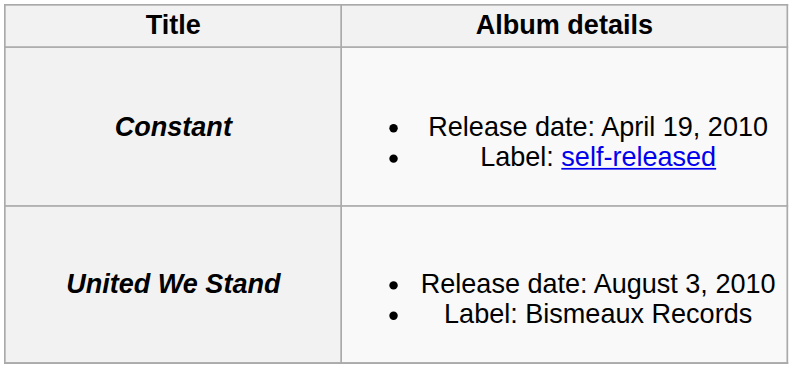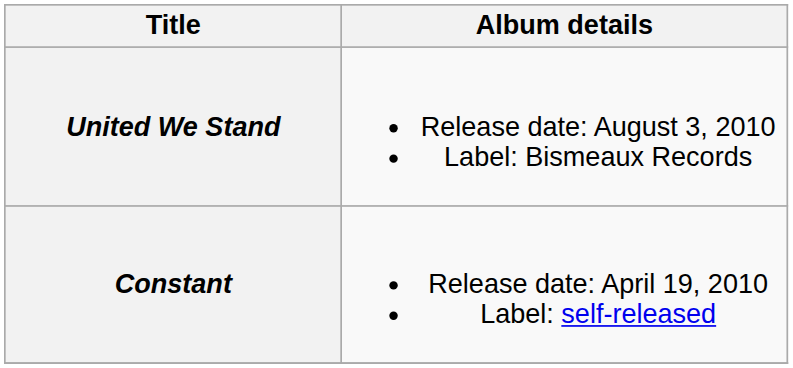rows swapped: Constant <-> United We Stand
